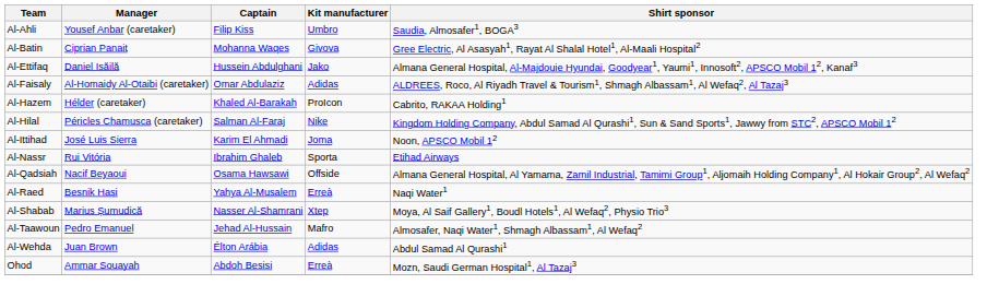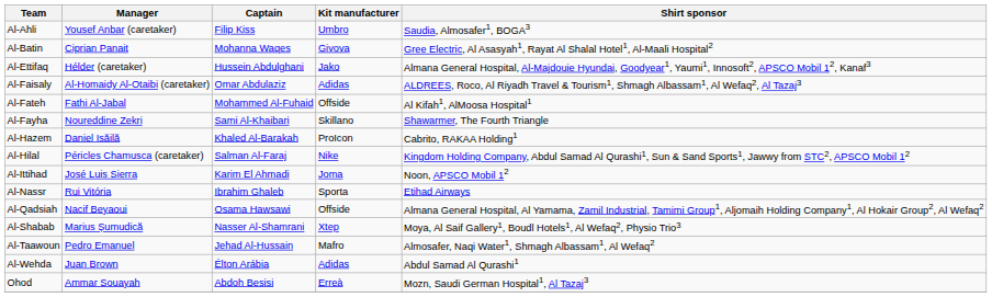Al-Ettifaq | Manager: Daniel Isăilă -> Hélder (caretaker)
+ row: Al-Fateh | Fathi Al-Jabal | Mohammed Al-Fuhaid | Offside | Al Kifah1, AlMoosa Hospital1
+ row: Al-Fayha | Noureddine Zekri | Sami Al-Khaibari | Skillano | Shawarmer, The Fourth Triangle
Al-Hazem | Manager: Hélder (caretaker) -> Daniel Isăilă
- row: Al-Raed | Besnik Hasi | Yahya Al-Musalem | Erreà | Naqi Water1
